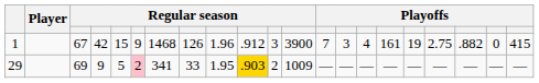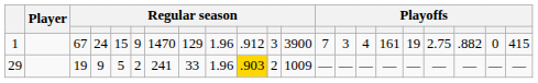1 | column 4: 42 -> 24
1 | column 7: 1468 -> 1470
1 | column 8: 126 -> 129
29 | column 3: 69 -> 19
29 | column 6: pink background -> no background
29 | column 7: 341 -> 241
29 | column 9: 1.95 -> 1.96
